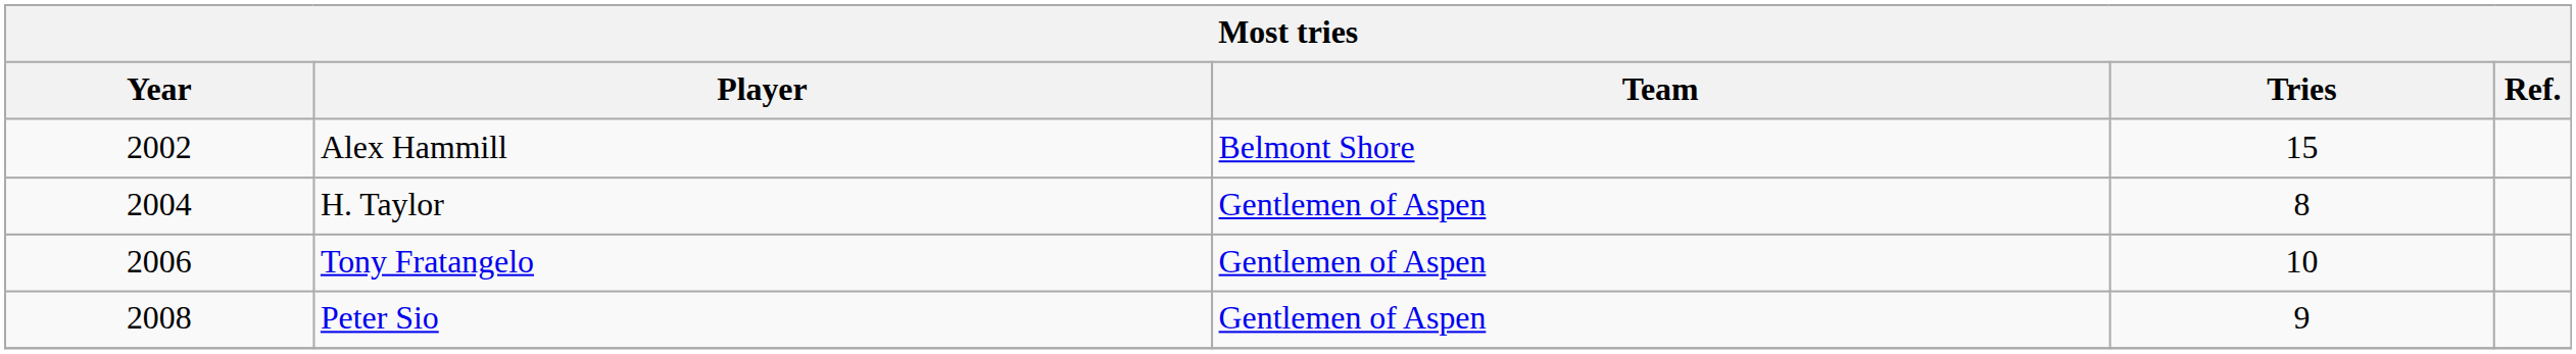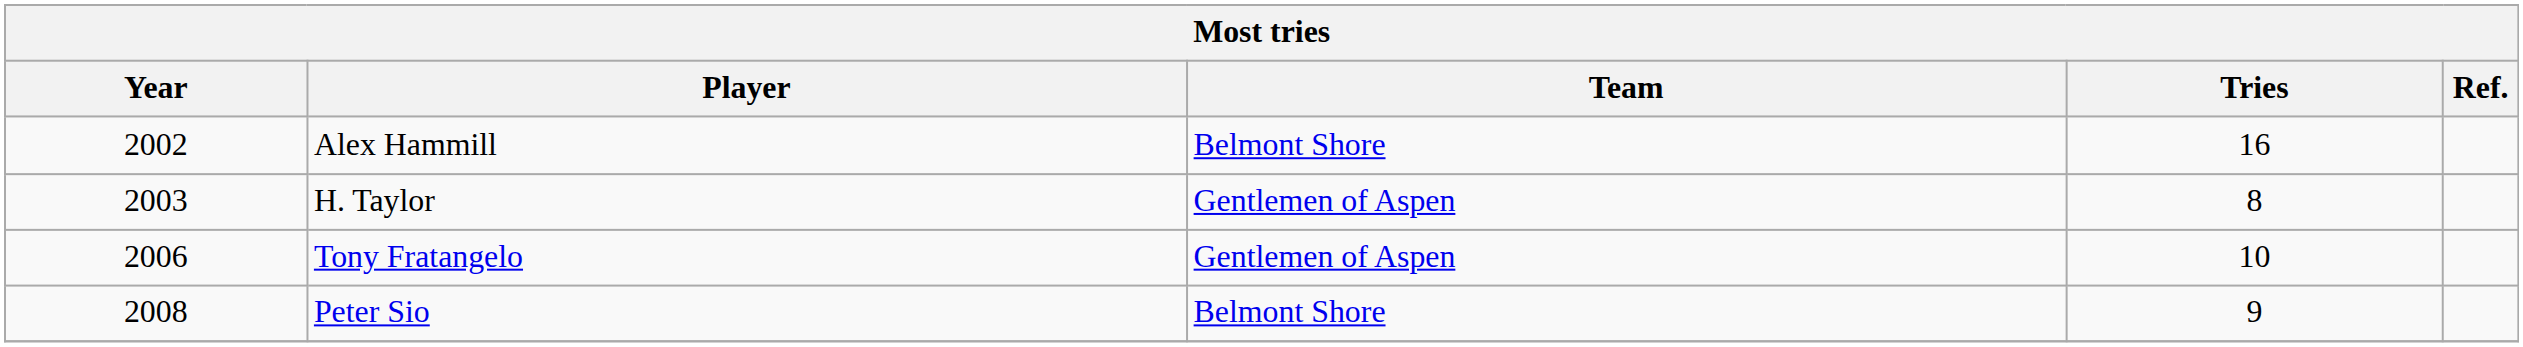Alex Hammill | Tries: 15 -> 16
H. Taylor | Year: 2004 -> 2003
Peter Sio | Team: Gentlemen of Aspen -> Belmont Shore
